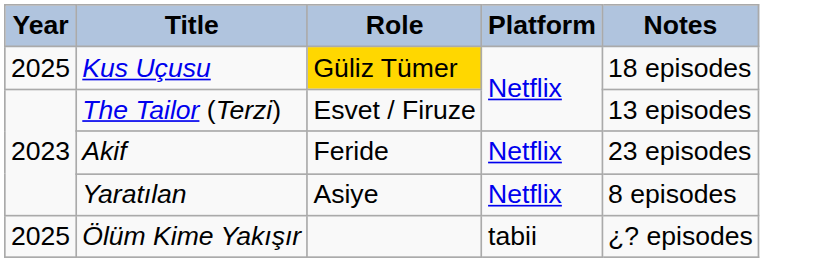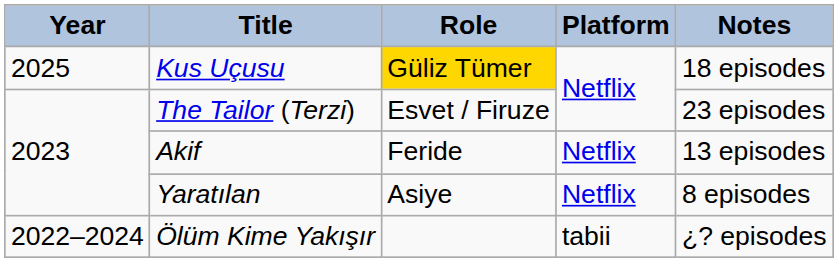The Tailor (Terzi) | Notes: 13 episodes -> 23 episodes
Akif | Notes: 23 episodes -> 13 episodes
Ölüm Kime Yakışır | Year: 2025 -> 2022–2024
